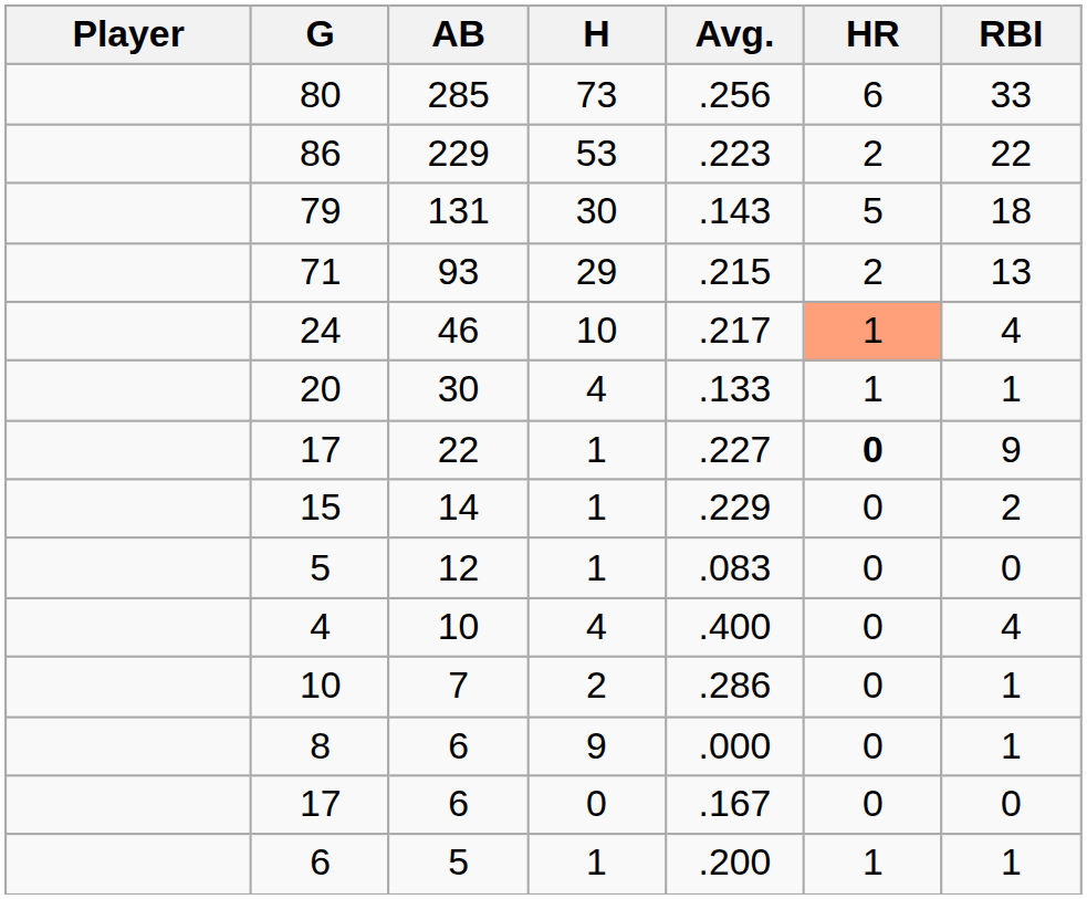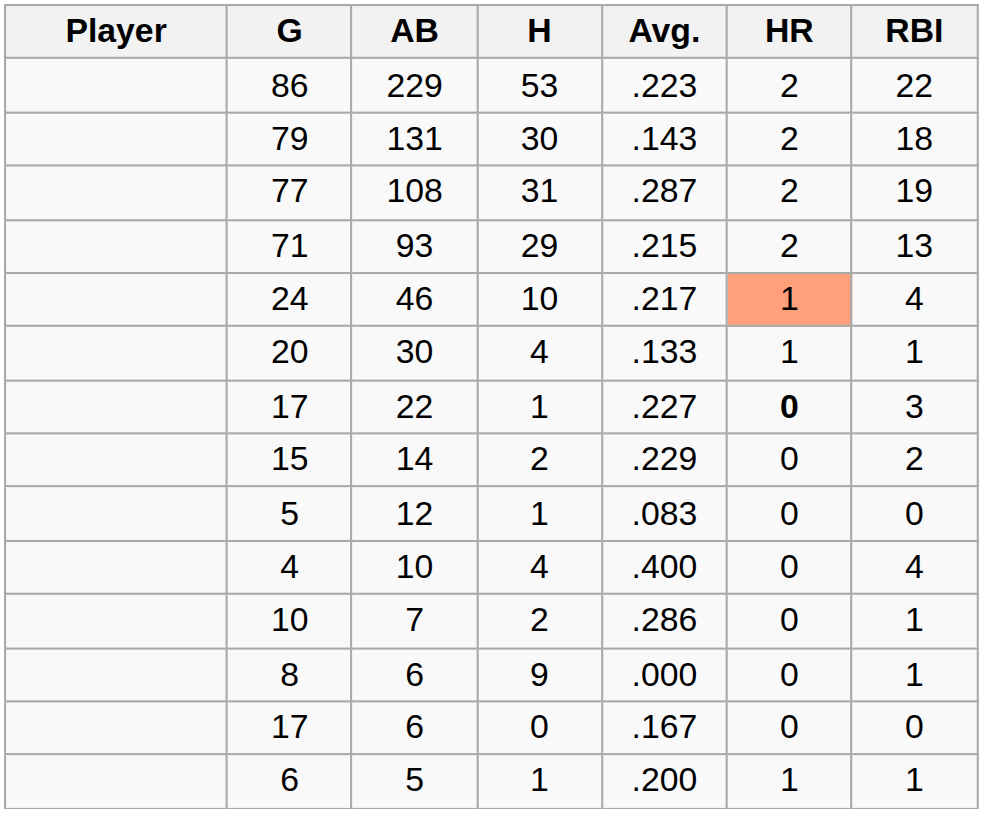- row: 80 | 285 | 73 | .256 | 6 | 33
79 | HR: 5 -> 2
+ row: 77 | 108 | 31 | .287 | 2 | 19
17 / 22 | RBI: 9 -> 3
15 | H: 1 -> 2
